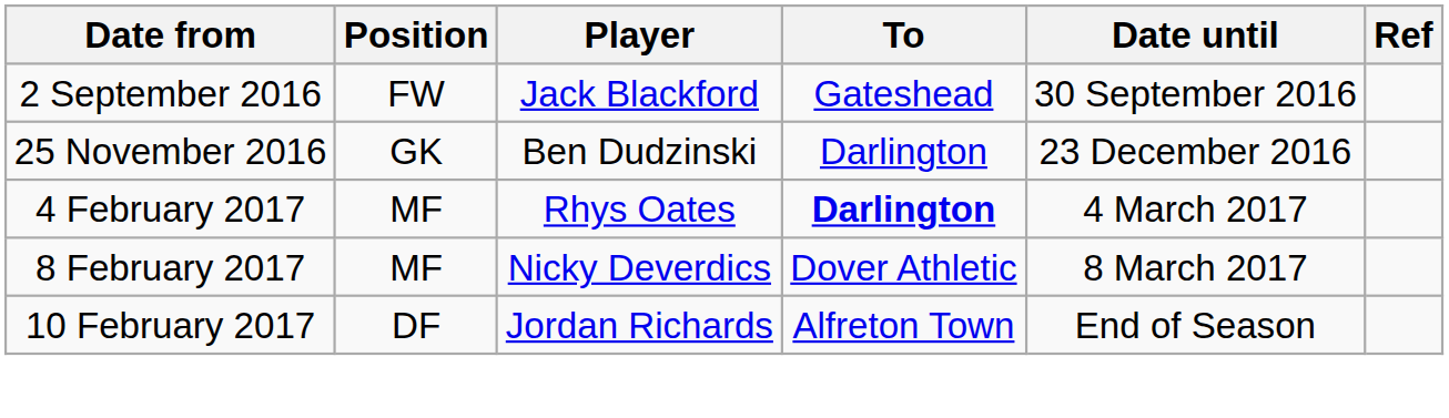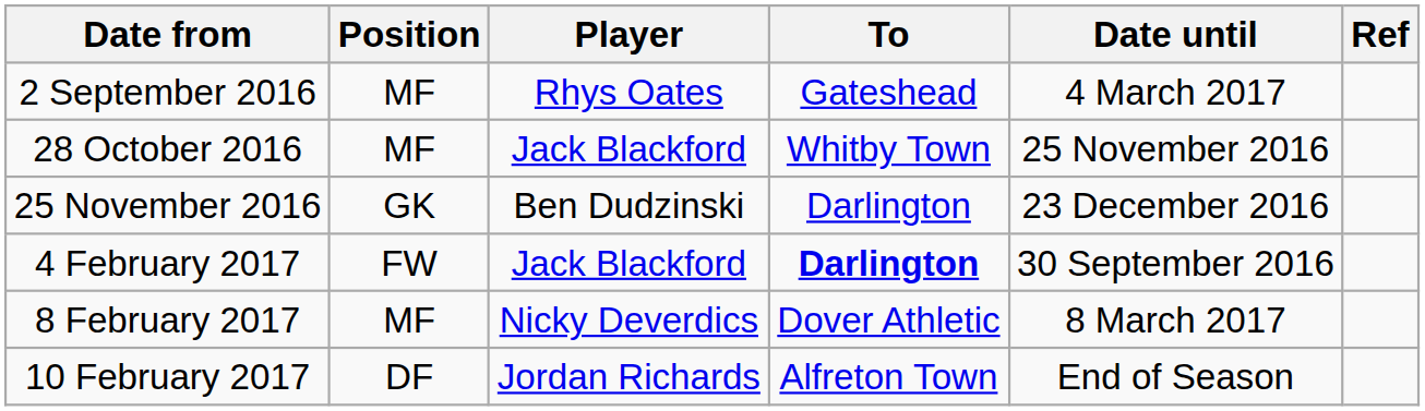2 September 2016 | Position: FW -> MF
2 September 2016 | Player: Jack Blackford -> Rhys Oates
2 September 2016 | Date until: 30 September 2016 -> 4 March 2017
+ row: 28 October 2016 | MF | Jack Blackford | Whitby Town | 25 November 2016
4 February 2017 | Position: MF -> FW
4 February 2017 | Player: Rhys Oates -> Jack Blackford
4 February 2017 | Date until: 4 March 2017 -> 30 September 2016
